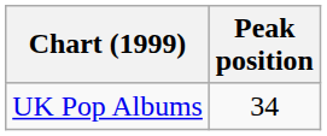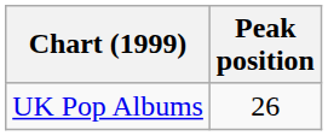UK Pop Albums | Peak position: 34 -> 26
